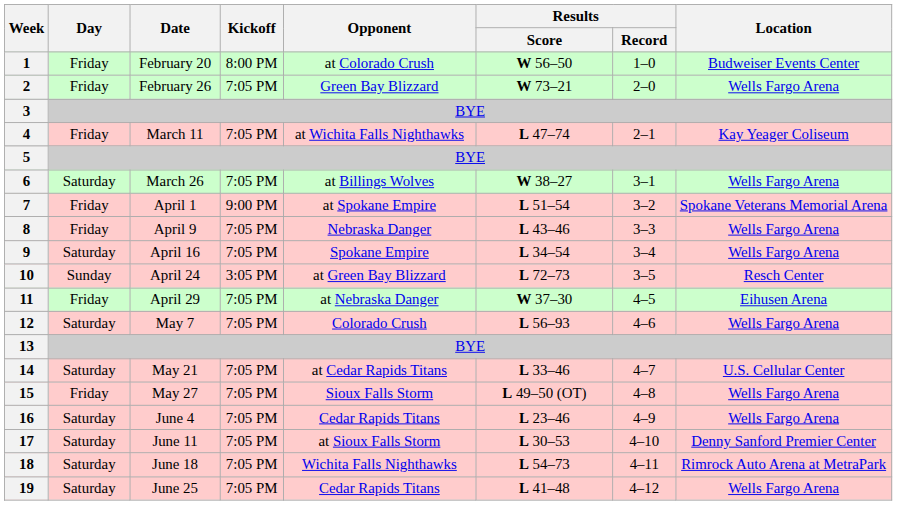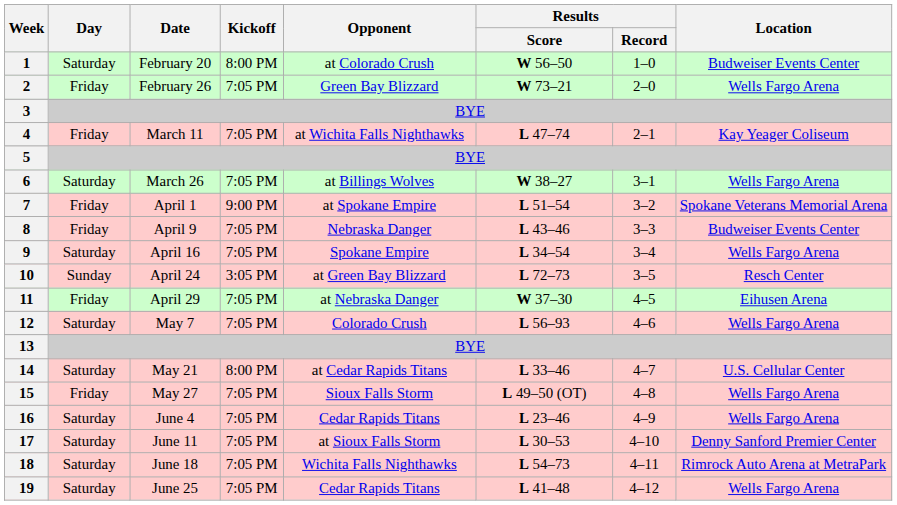1 | Day: Friday -> Saturday
8 | Location: Wells Fargo Arena -> Budweiser Events Center
14 | Kickoff: 7:05 PM -> 8:00 PM
